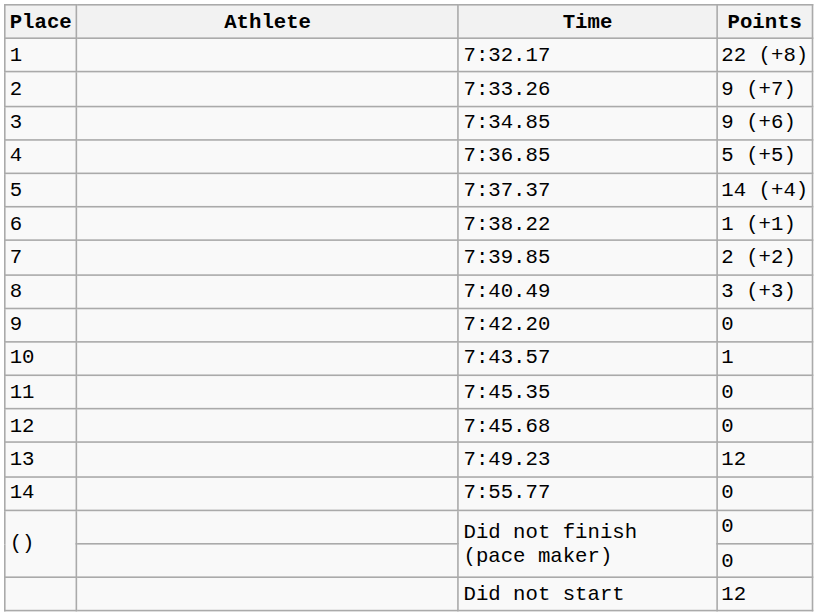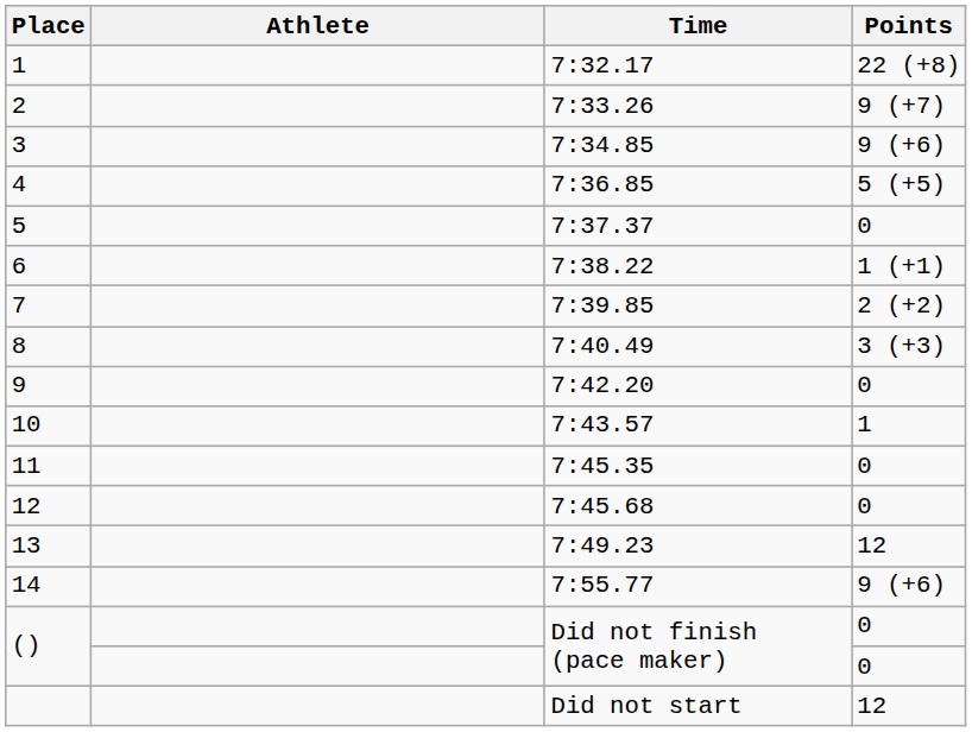5 | Points: 14 (+4) -> 0
14 | Points: 0 -> 9 (+6)
